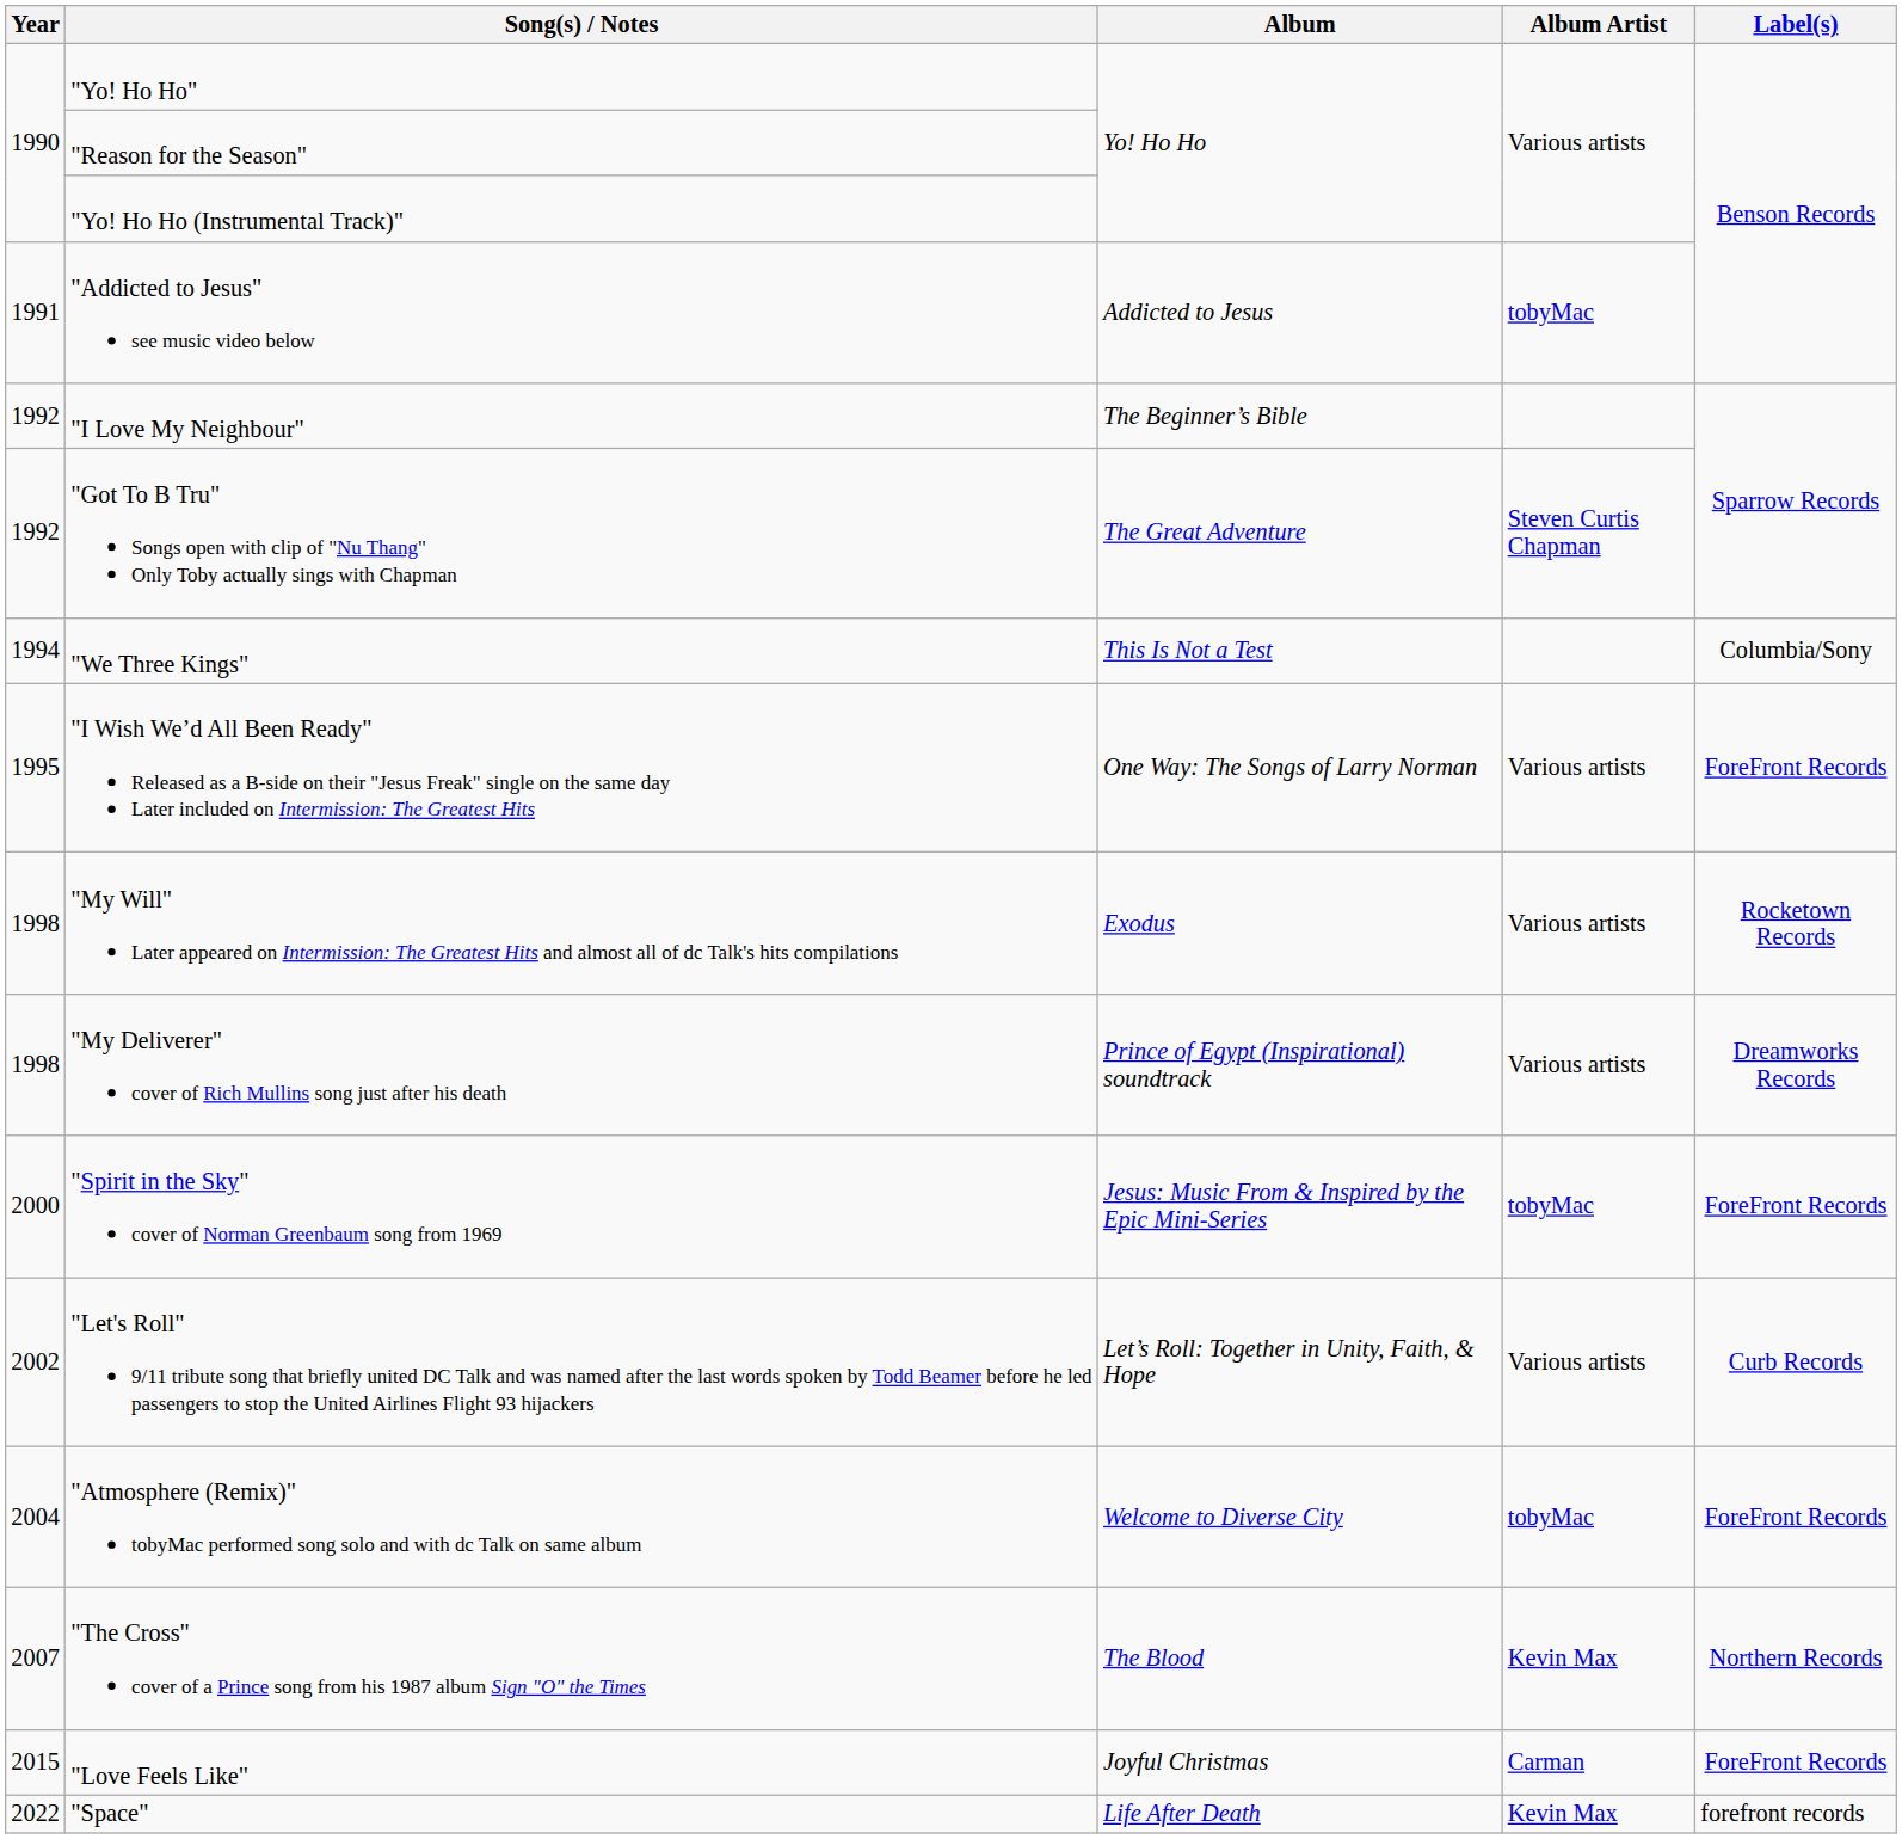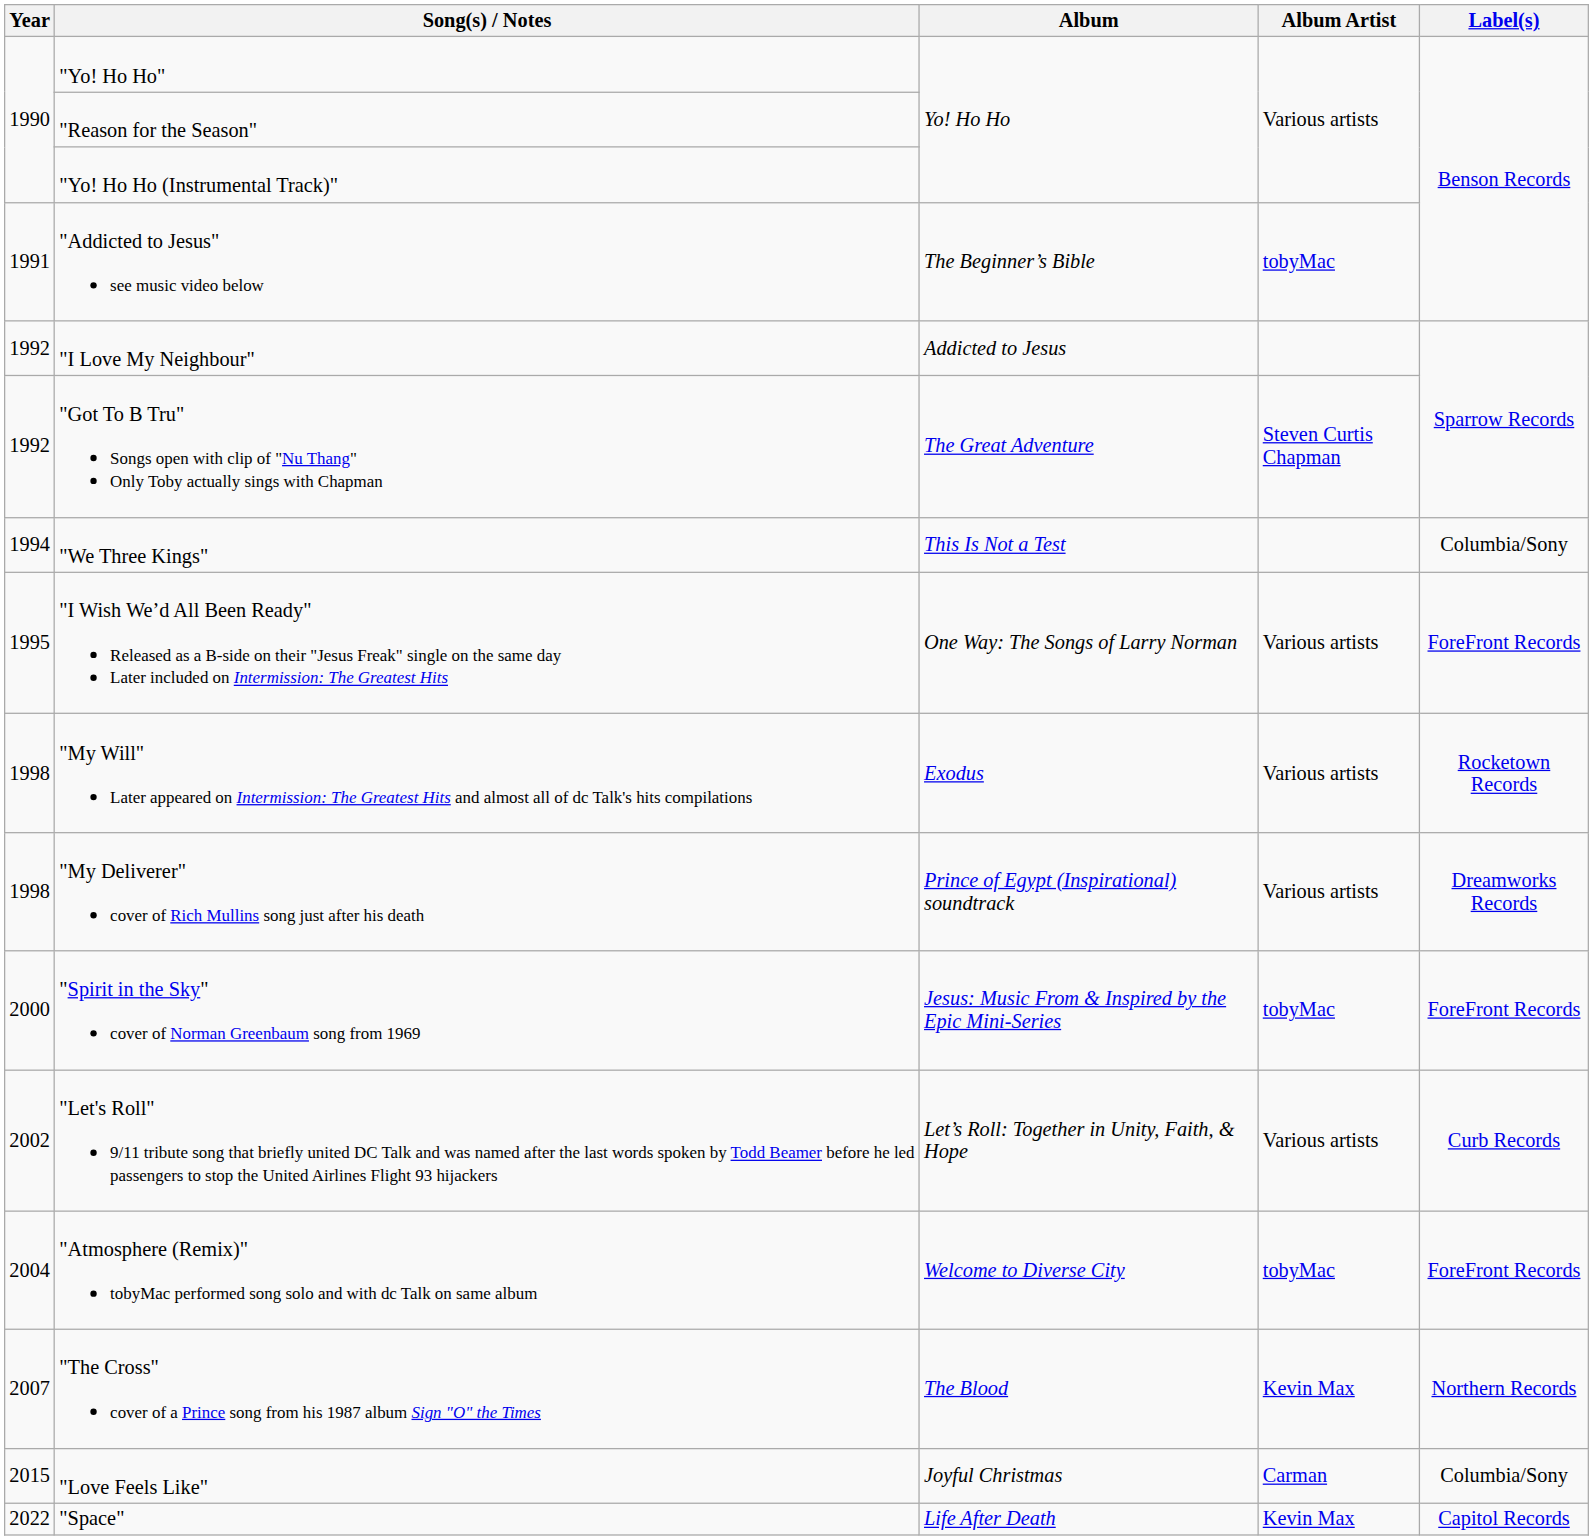"Addicted to Jesus" see music video below | Album: Addicted to Jesus -> The Beginner’s Bible
"I Love My Neighbour" | Album: The Beginner’s Bible -> Addicted to Jesus
"Love Feels Like" | Label(s): ForeFront Records -> Columbia/Sony
"Space" | Label(s): forefront records -> Capitol Records
